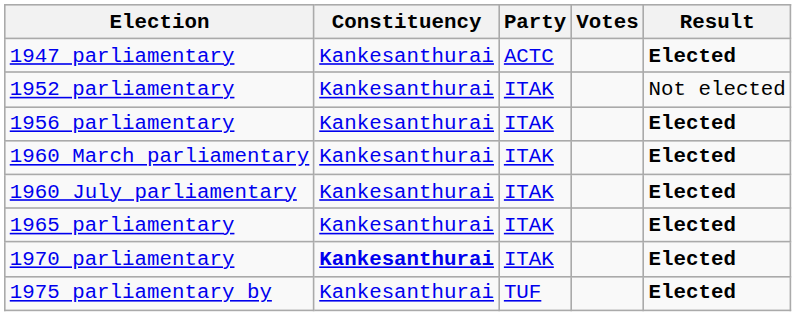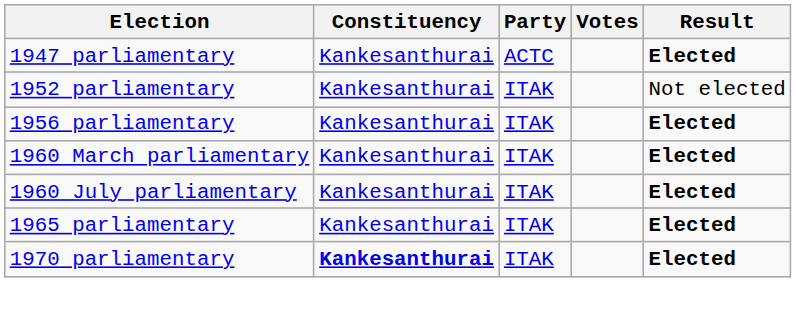- row: 1975 parliamentary by | Kankesanthurai | TUF | Elected
